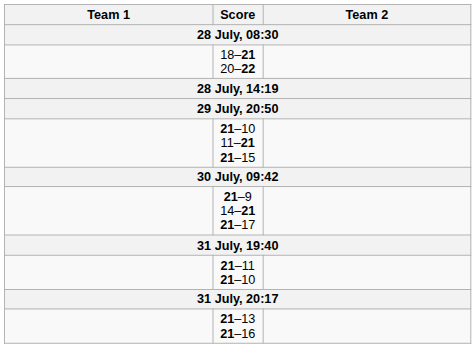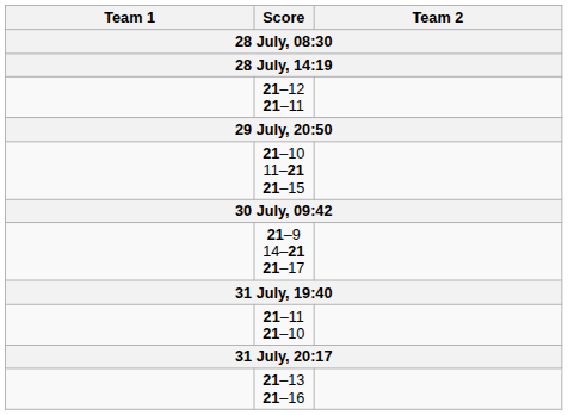- row: 18–21 20–22
+ row: 21–12 21–11
